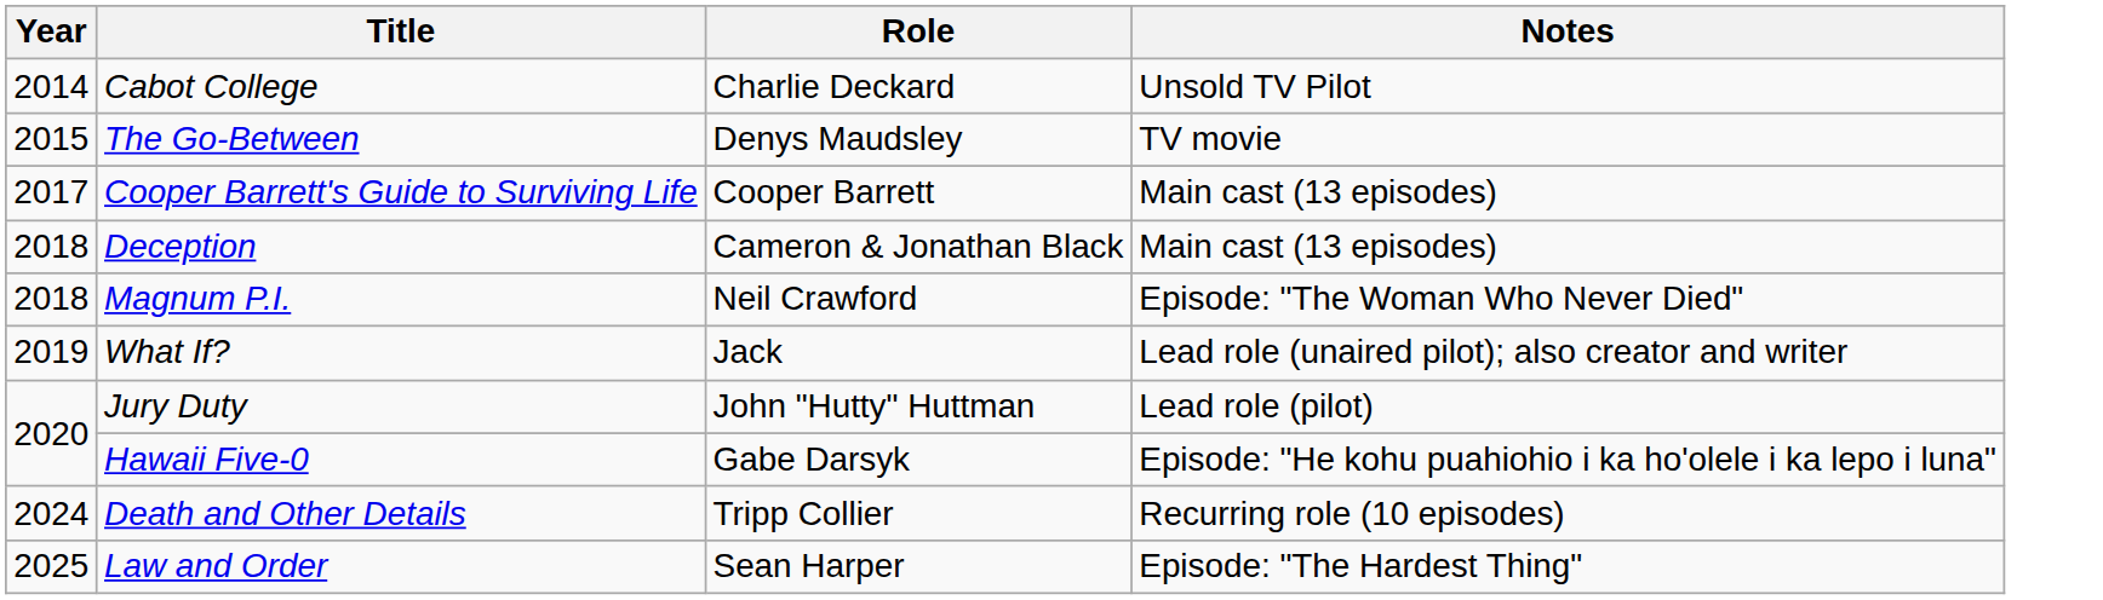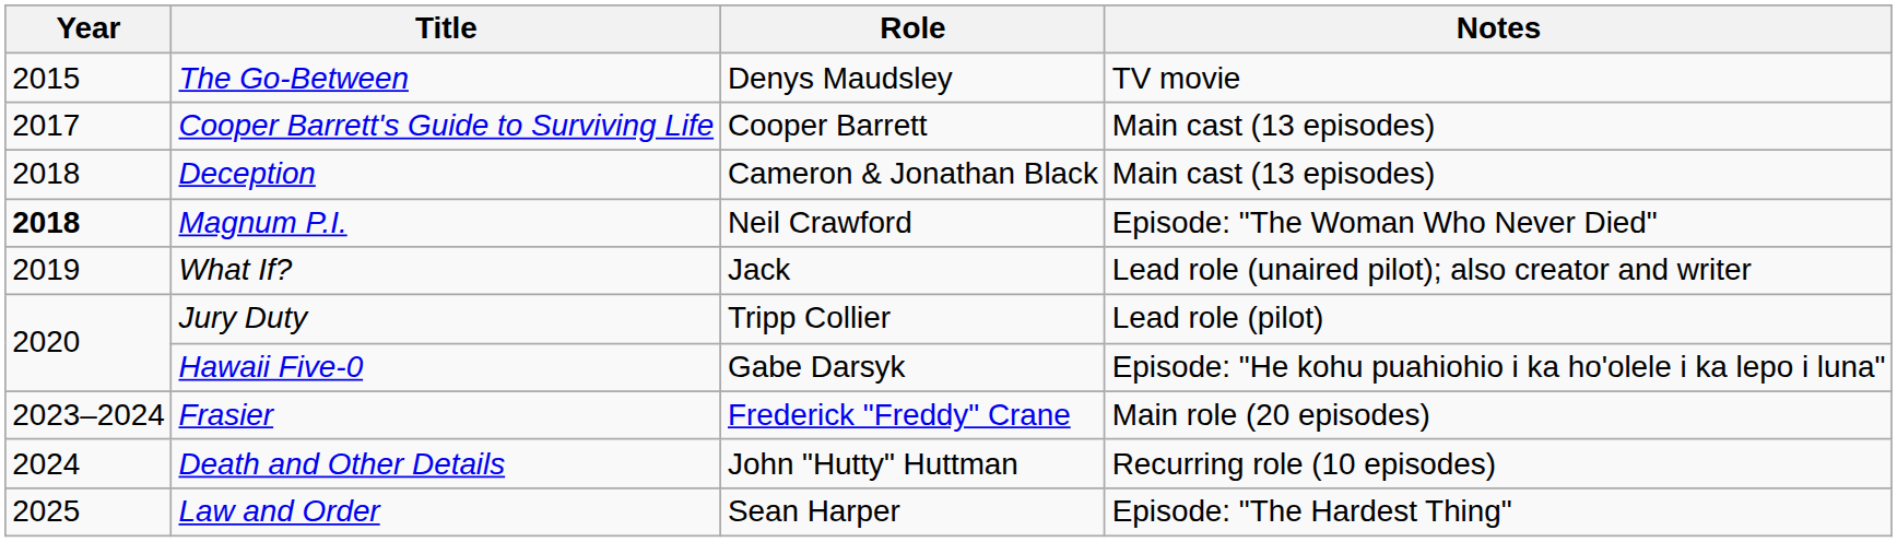- row: 2014 | Cabot College | Charlie Deckard | Unsold TV Pilot
Magnum P.I. | Year: normal -> bold
Jury Duty | Role: John "Hutty" Huttman -> Tripp Collier
+ row: 2023–2024 | Frasier | Frederick "Freddy" Crane | Main role (20 episodes)
Death and Other Details | Role: Tripp Collier -> John "Hutty" Huttman
